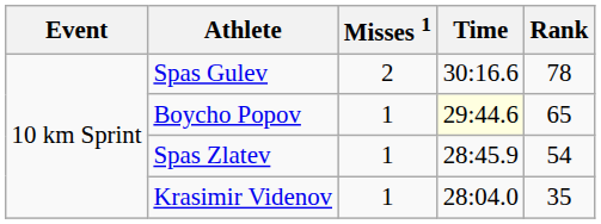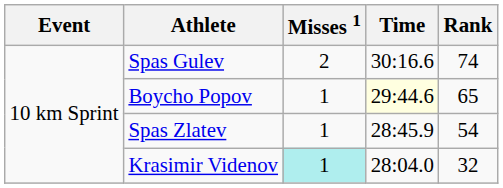Spas Gulev | Rank: 78 -> 74
Krasimir Videnov | Misses 1: no background -> paleturquoise background
Krasimir Videnov | Rank: 35 -> 32
